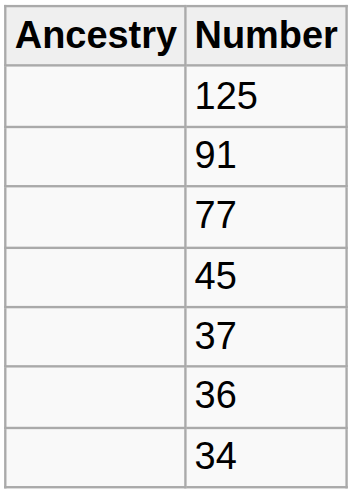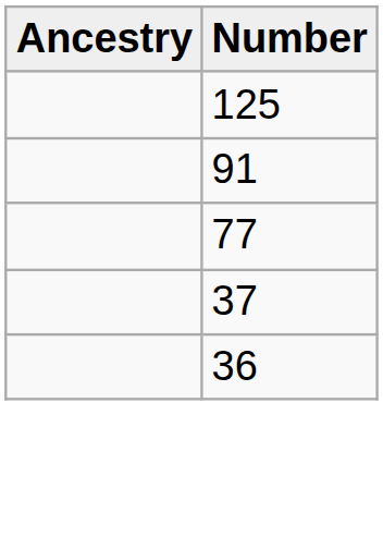- row: 45
- row: 34
